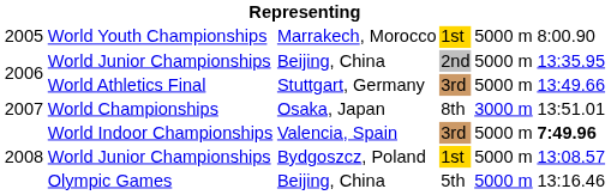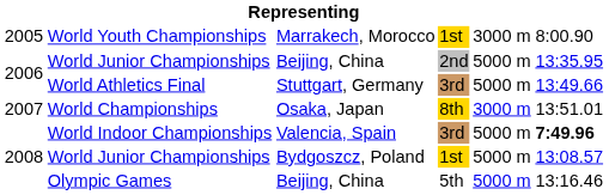World Youth Championships | column 5: 5000 m -> 3000 m
World Championships | column 4: no background -> gold background
